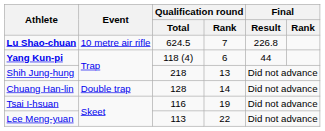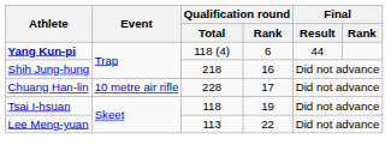- row: Lu Shao-chuan | 10 metre air rifle | 624.5 | 7 | 226.8
Shih Jung-hung | Qualification round / Rank: 13 -> 16
Chuang Han-lin | Event: Double trap -> 10 metre air rifle
Chuang Han-lin | Qualification round / Total: 128 -> 228
Chuang Han-lin | Qualification round / Rank: 14 -> 17
Tsai I-hsuan | Qualification round / Total: 116 -> 118
